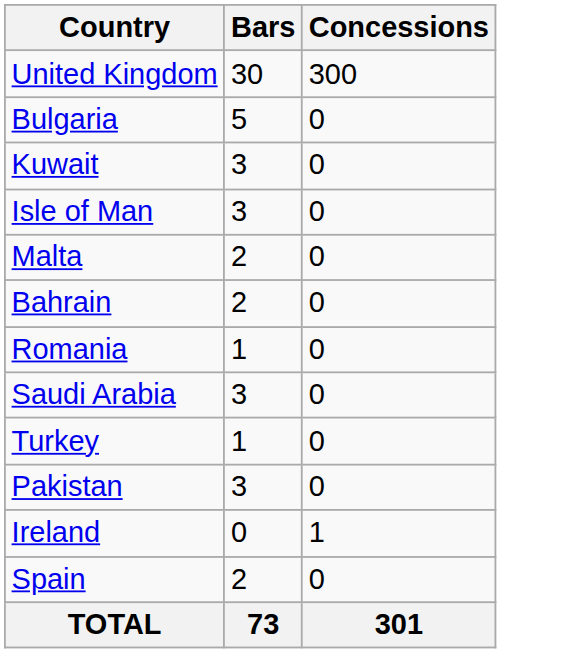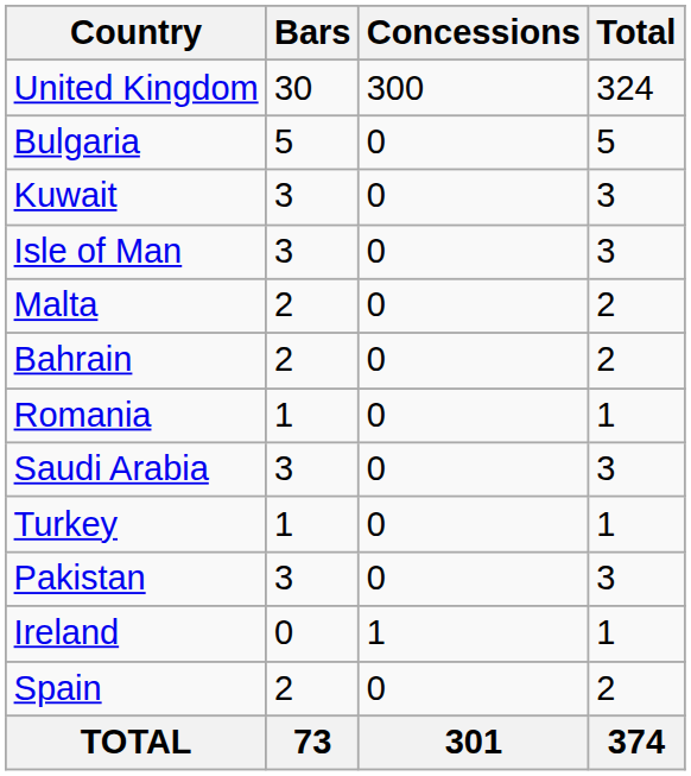+ column: Total | 324 | 5 | 3 | 3 | 2 | 2 | 1 | 3 | 1 | 3 | 1 | 2 | 374
